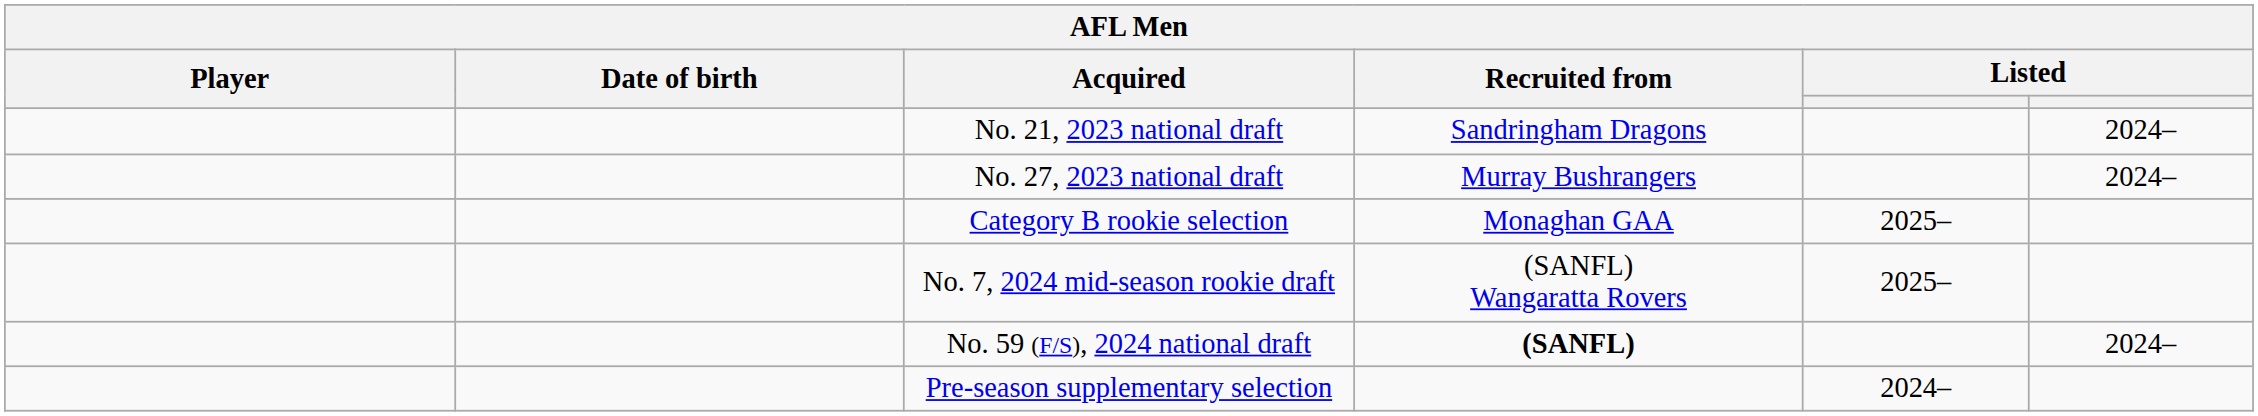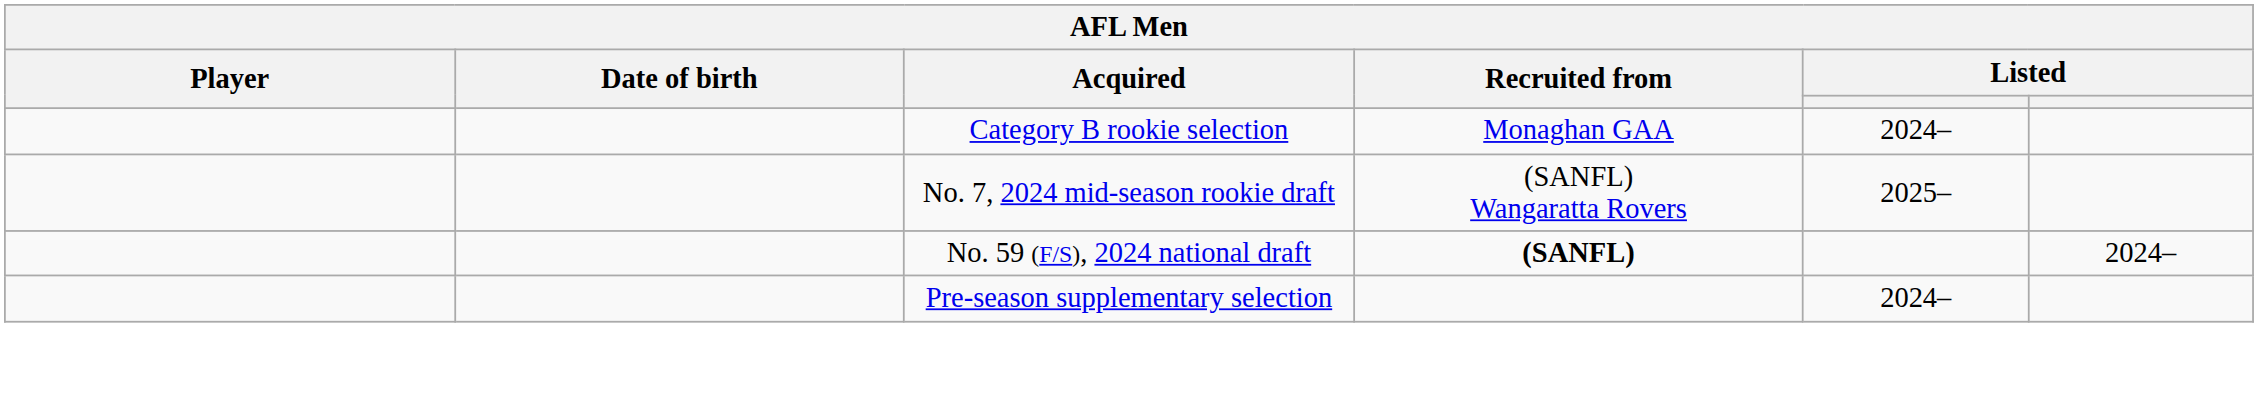- row: No. 21, 2023 national draft | Sandringham Dragons | 2024–
- row: No. 27, 2023 national draft | Murray Bushrangers | 2024–
Category B rookie selection | column 5: 2025– -> 2024–
